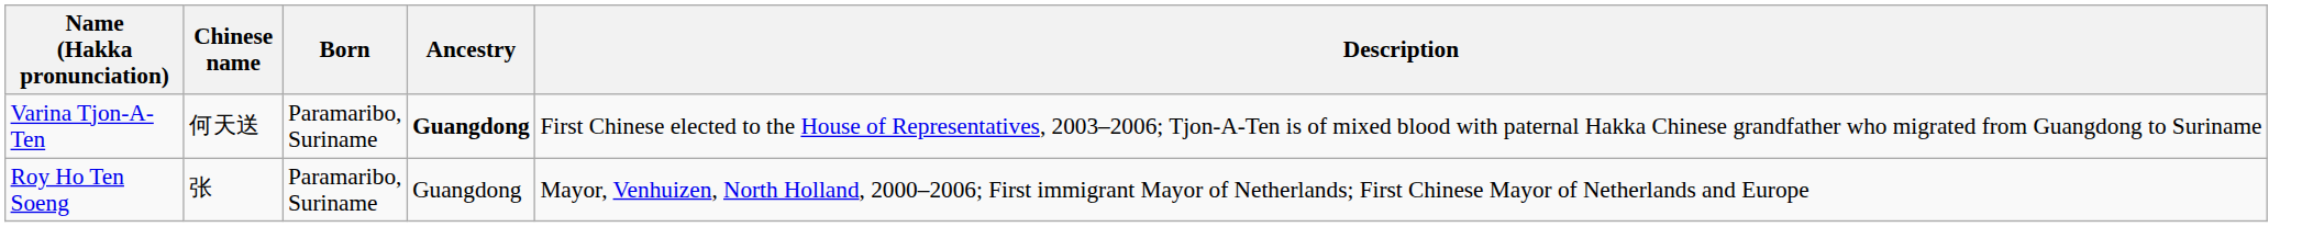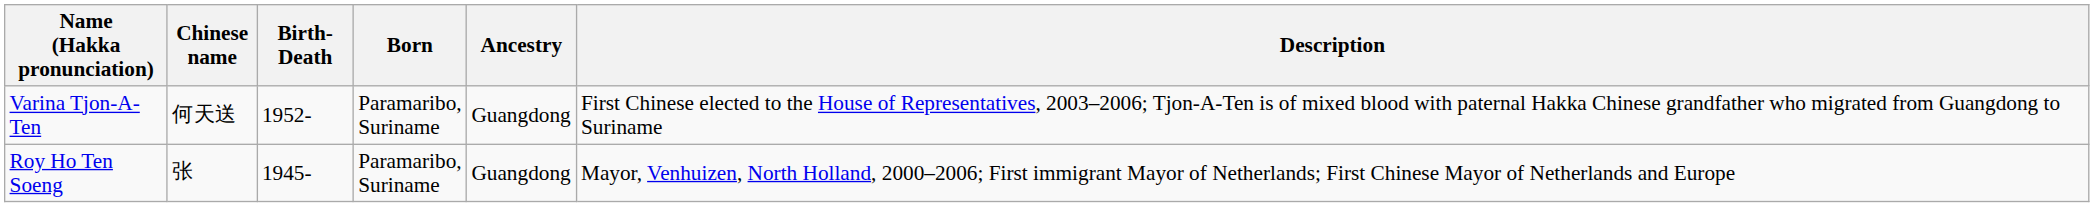+ column: Birth-Death | 1952- | 1945-
Varina Tjon-A-Ten | Ancestry: bold -> normal
